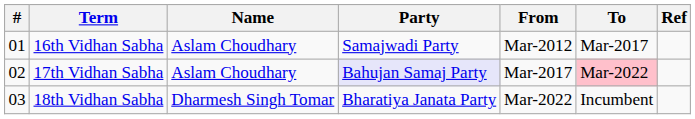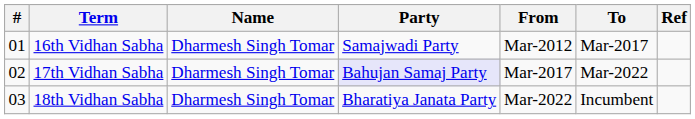16th Vidhan Sabha | Name: Aslam Choudhary -> Dharmesh Singh Tomar
17th Vidhan Sabha | Name: Aslam Choudhary -> Dharmesh Singh Tomar
17th Vidhan Sabha | To: pink background -> no background
